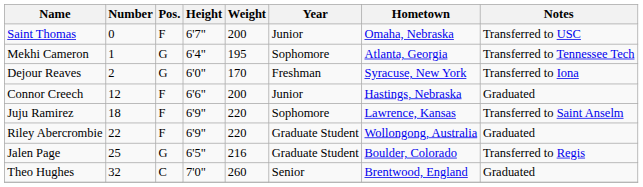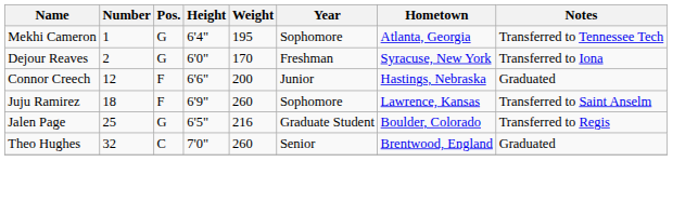- row: Saint Thomas | 0 | F | 6'7" | 200 | Junior | Omaha, Nebraska | Transferred to USC
Juju Ramirez | Weight: 220 -> 260
- row: Riley Abercrombie | 22 | F | 6'9" | 220 | Graduate Student | Wollongong, Australia | Graduated
